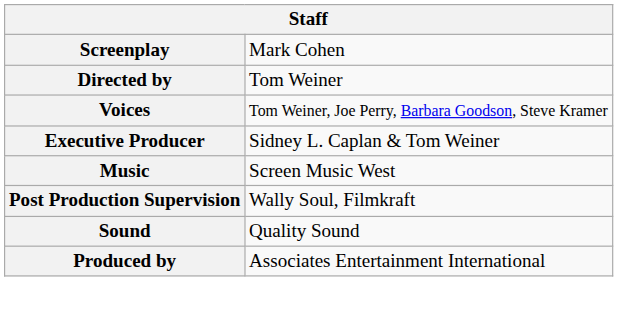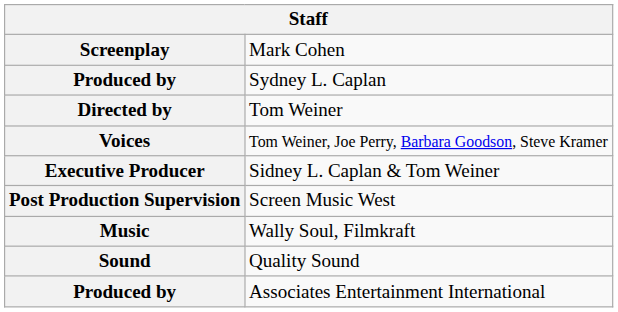+ row: Produced by | Sydney L. Caplan
Screen Music West | column 1: Music -> Post Production Supervision
Wally Soul, Filmkraft | column 1: Post Production Supervision -> Music
